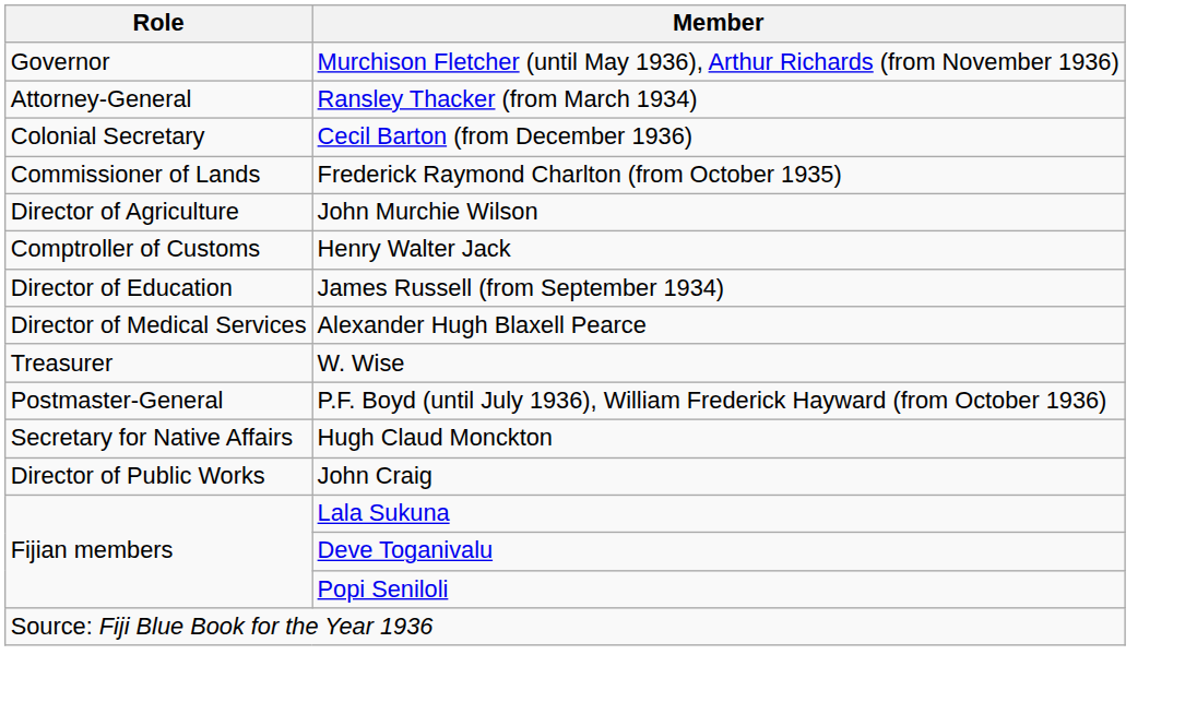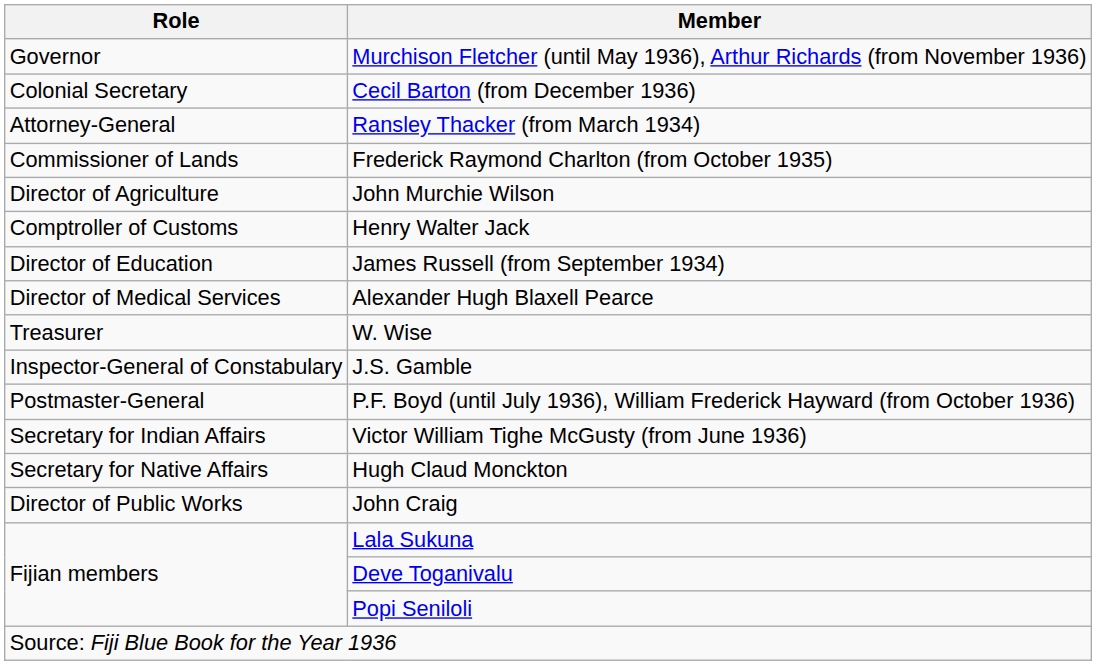rows swapped: Ransley Thacker (from March 1934) <-> Cecil Barton (from December 1936)
+ row: Inspector-General of Constabulary | J.S. Gamble
+ row: Secretary for Indian Affairs | Victor William Tighe McGusty (from June 1936)
